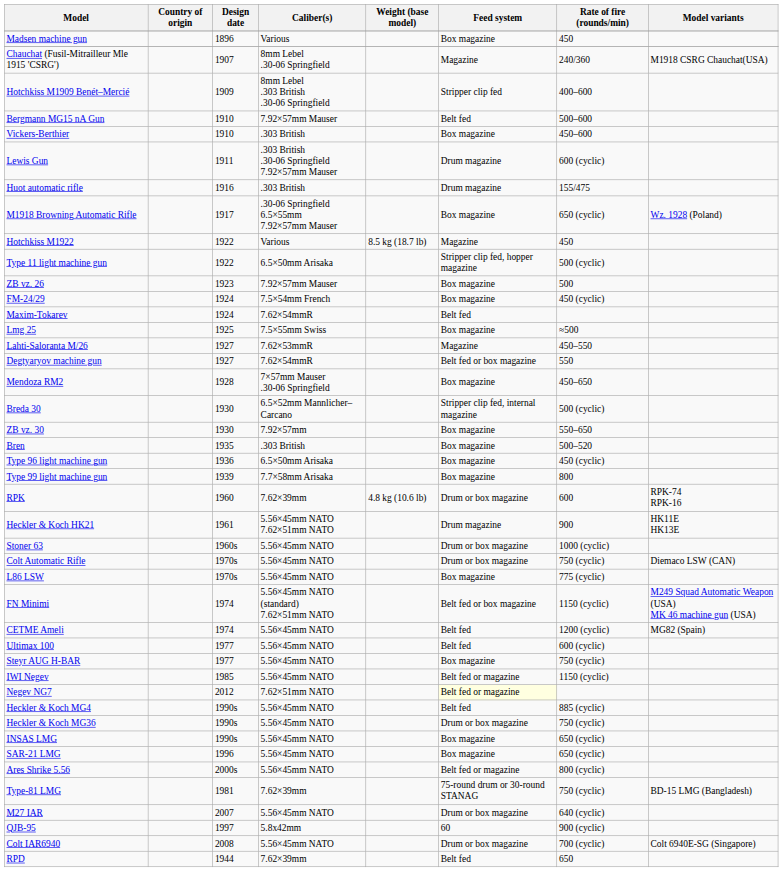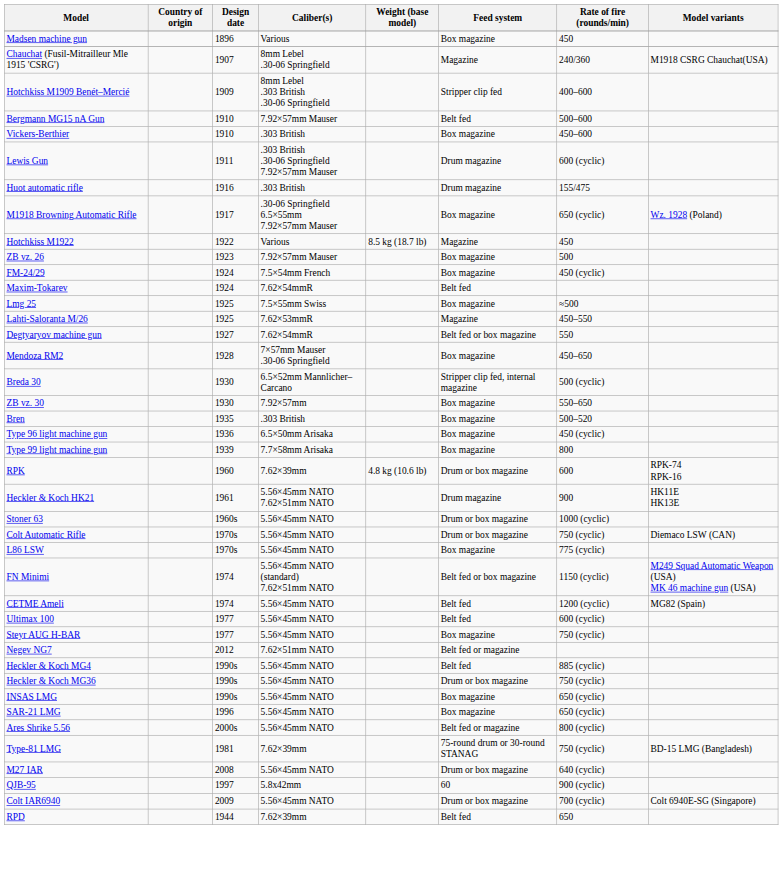- row: Type 11 light machine gun | 1922 | 6.5×50mm Arisaka | Stripper clip fed, hopper magazine | 500 (cyclic)
Lahti-Saloranta M/26 | Design date: 1927 -> 1925
- row: IWI Negev | 1985 | 5.56×45mm NATO | Belt fed or magazine | 1150 (cyclic)
Negev NG7 | Feed system: lightyellow background -> no background
M27 IAR | Design date: 2007 -> 2008
Colt IAR6940 | Design date: 2008 -> 2009
